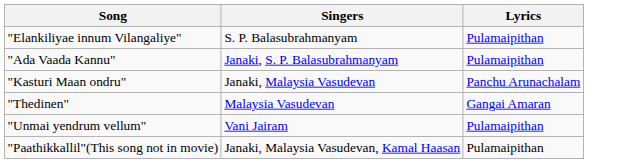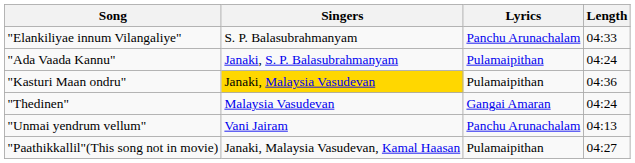+ column: Length | 04:33 | 04:24 | 04:36 | 04:24 | 04:13 | 04:27
"Elankiliyae innum Vilangaliye" | Lyrics: Pulamaipithan -> Panchu Arunachalam
"Kasturi Maan ondru" | Singers: no background -> gold background
"Kasturi Maan ondru" | Lyrics: Panchu Arunachalam -> Pulamaipithan
"Unmai yendrum vellum" | Lyrics: Pulamaipithan -> Panchu Arunachalam
